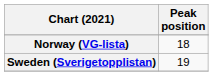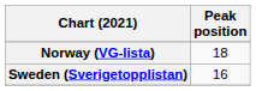Sweden (Sverigetopplistan) | Peak position: 19 -> 16
